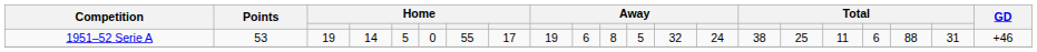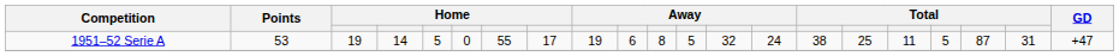1951–52 Serie A | column 18: 6 -> 5
1951–52 Serie A | column 19: 88 -> 87
1951–52 Serie A | GD: +46 -> +47
